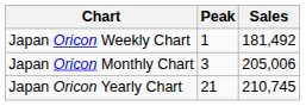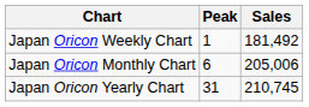Japan Oricon Monthly Chart | Peak: 3 -> 6
Japan Oricon Yearly Chart | Peak: 21 -> 31
